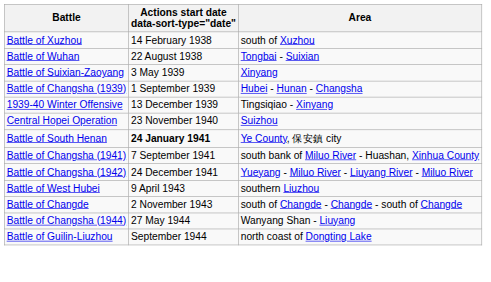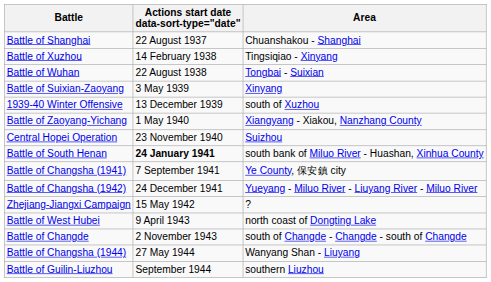+ row: Battle of Shanghai | 22 August 1937 | Chuanshakou - Shanghai
Battle of Xuzhou | Area: south of Xuzhou -> Tingsiqiao - Xinyang
- row: Battle of Changsha (1939) | 1 September 1939 | Hubei - Hunan - Changsha
1939-40 Winter Offensive | Area: Tingsiqiao - Xinyang -> south of Xuzhou
+ row: Battle of Zaoyang-Yichang | 1 May 1940 | Xiangyang - Xiakou, Nanzhang County
Battle of South Henan | Area: Ye County, 保安鎮 city -> south bank of Miluo River - Huashan, Xinhua County
Battle of Changsha (1941) | Area: south bank of Miluo River - Huashan, Xinhua County -> Ye County, 保安鎮 city
+ row: Zhejiang-Jiangxi Campaign | 15 May 1942 | ?
Battle of West Hubei | Area: southern Liuzhou -> north coast of Dongting Lake
Battle of Guilin-Liuzhou | Area: north coast of Dongting Lake -> southern Liuzhou
